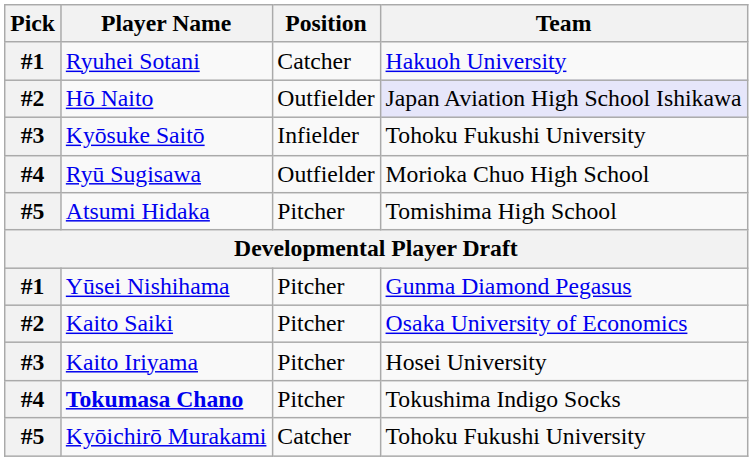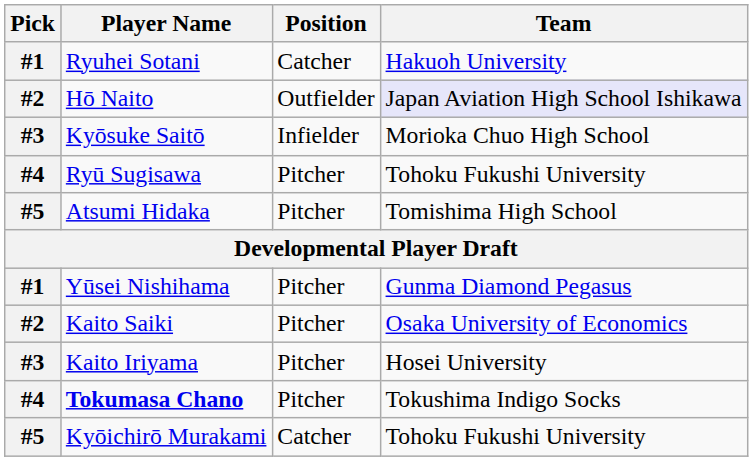Kyōsuke Saitō | Team: Tohoku Fukushi University -> Morioka Chuo High School
Ryū Sugisawa | Position: Outfielder -> Pitcher
Ryū Sugisawa | Team: Morioka Chuo High School -> Tohoku Fukushi University
